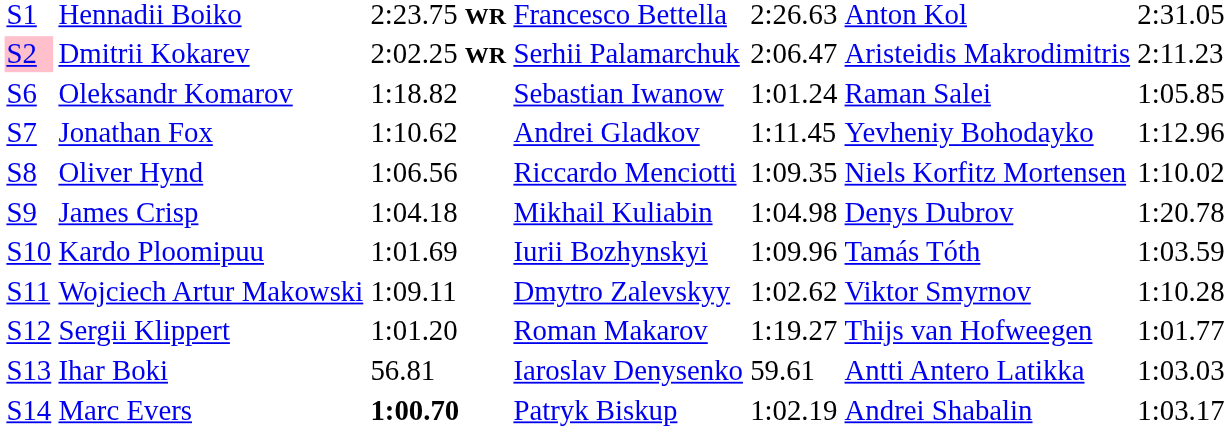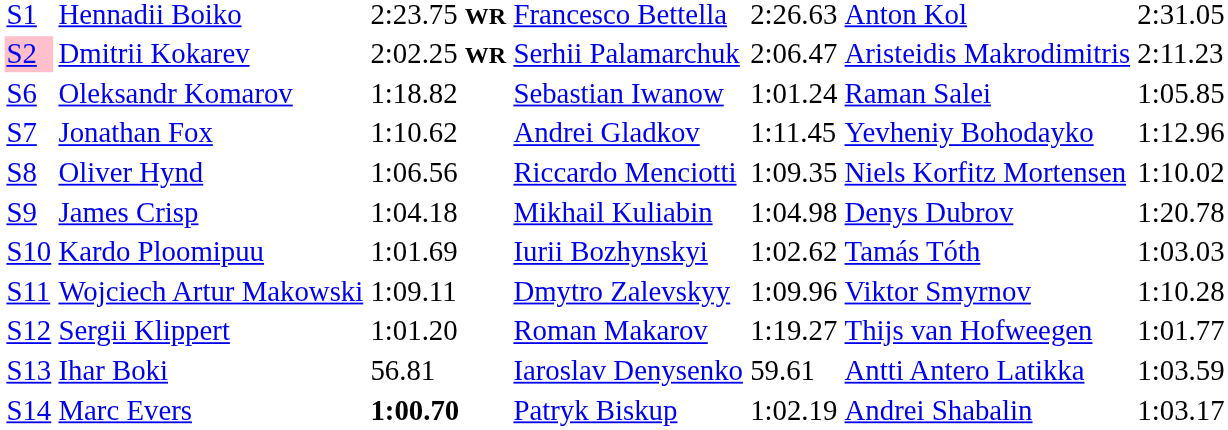Kardo Ploomipuu | column 5: 1:09.96 -> 1:02.62
Kardo Ploomipuu | column 7: 1:03.59 -> 1:03.03
Wojciech Artur Makowski | column 5: 1:02.62 -> 1:09.96
Ihar Boki | column 7: 1:03.03 -> 1:03.59
